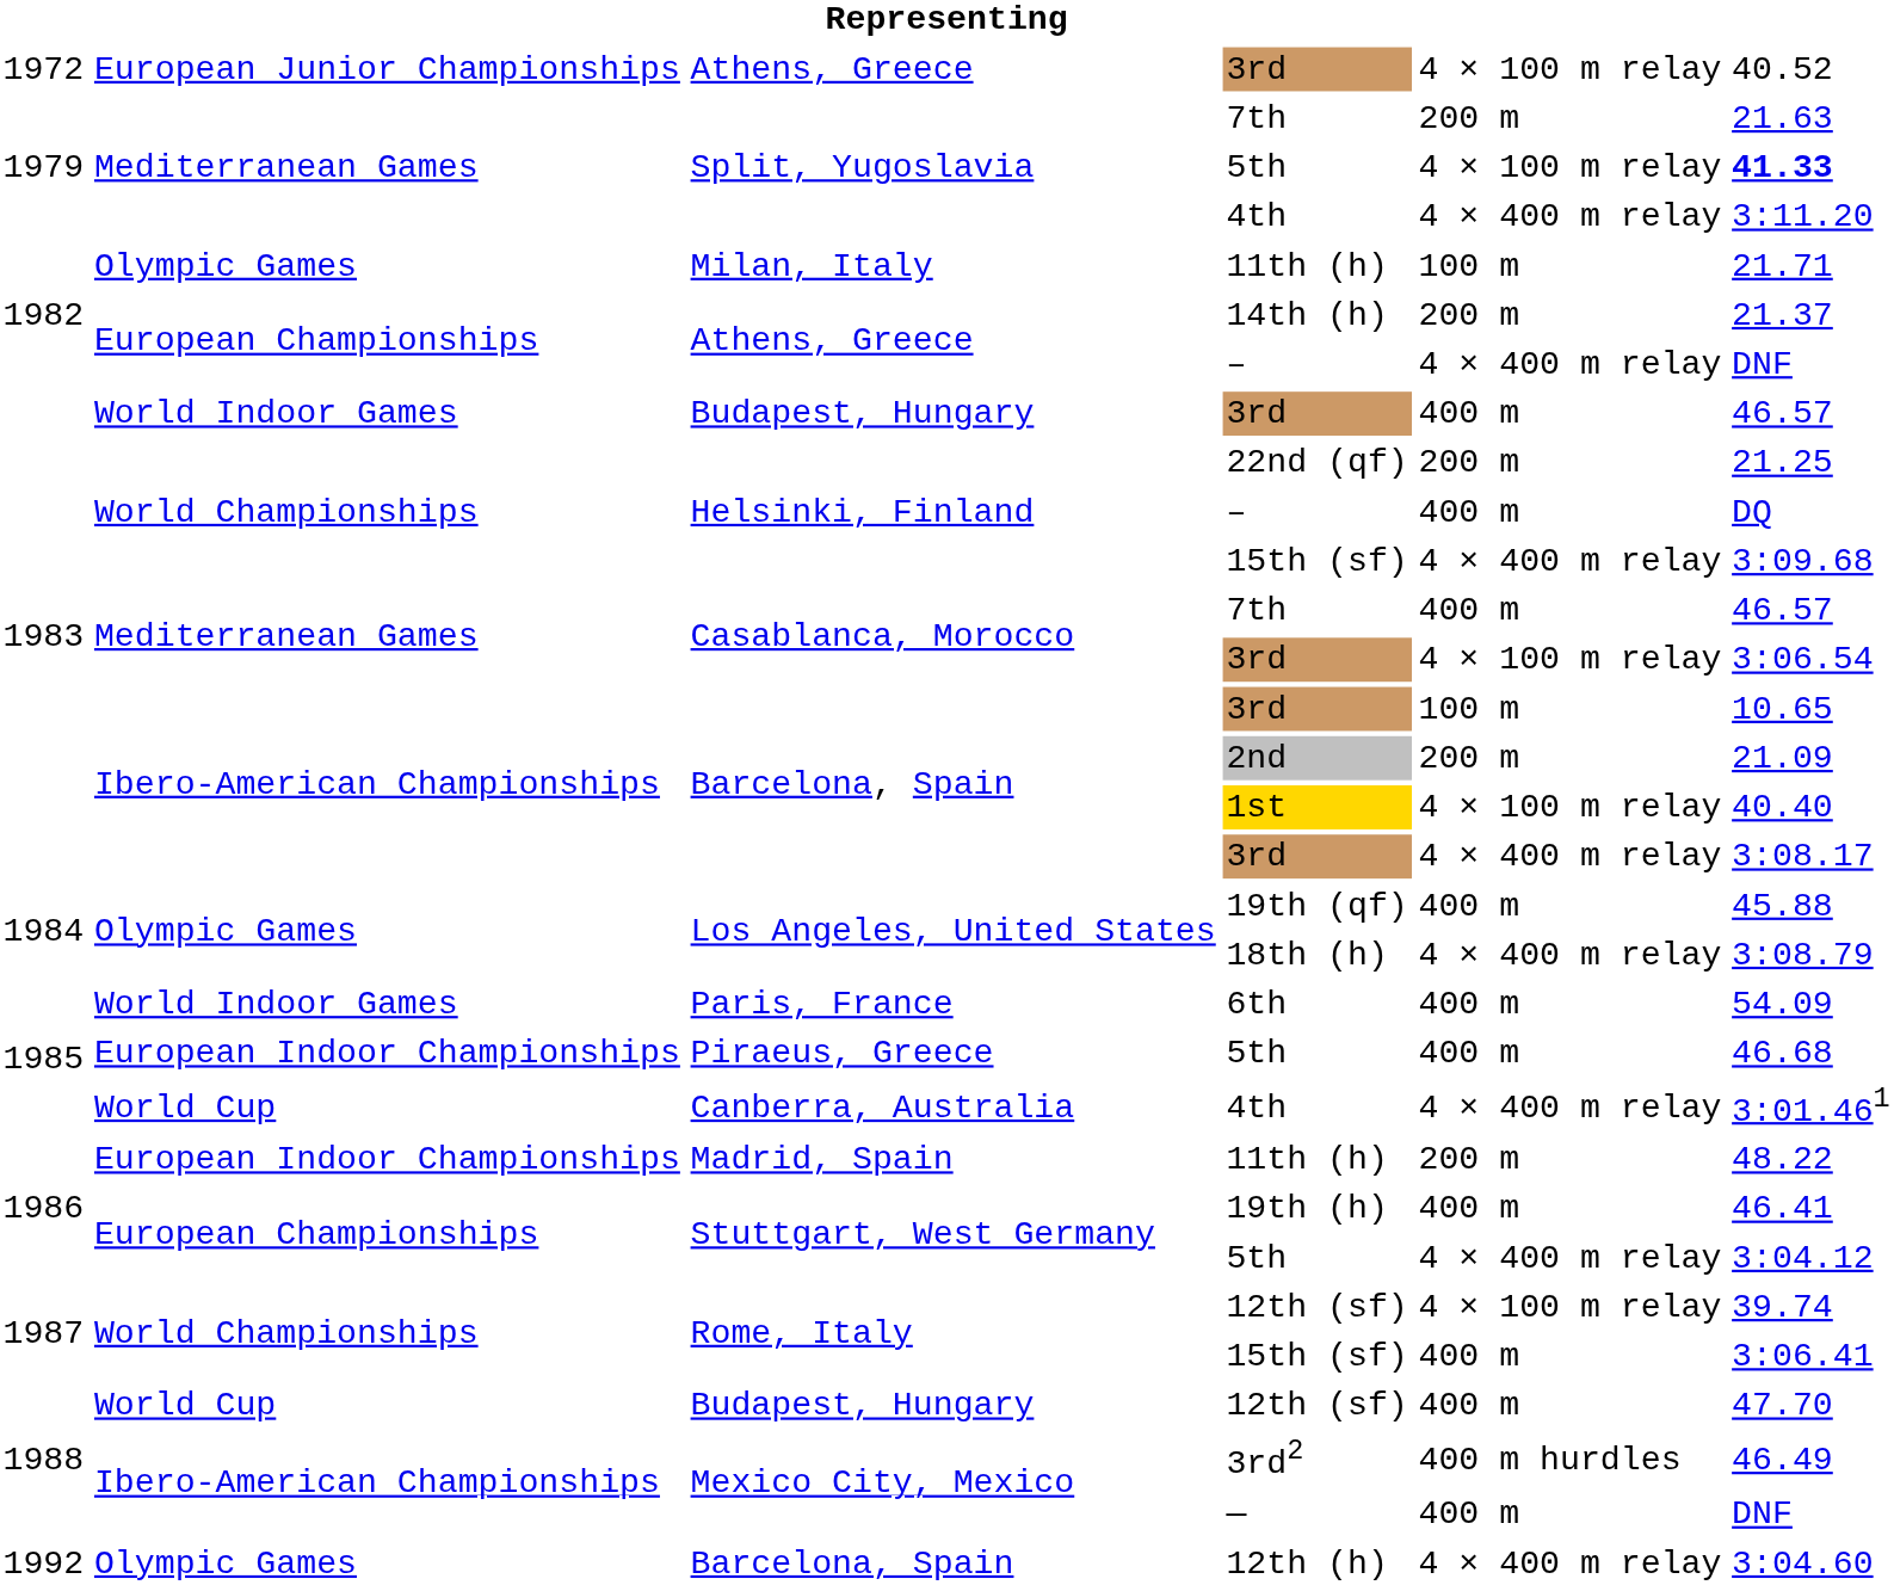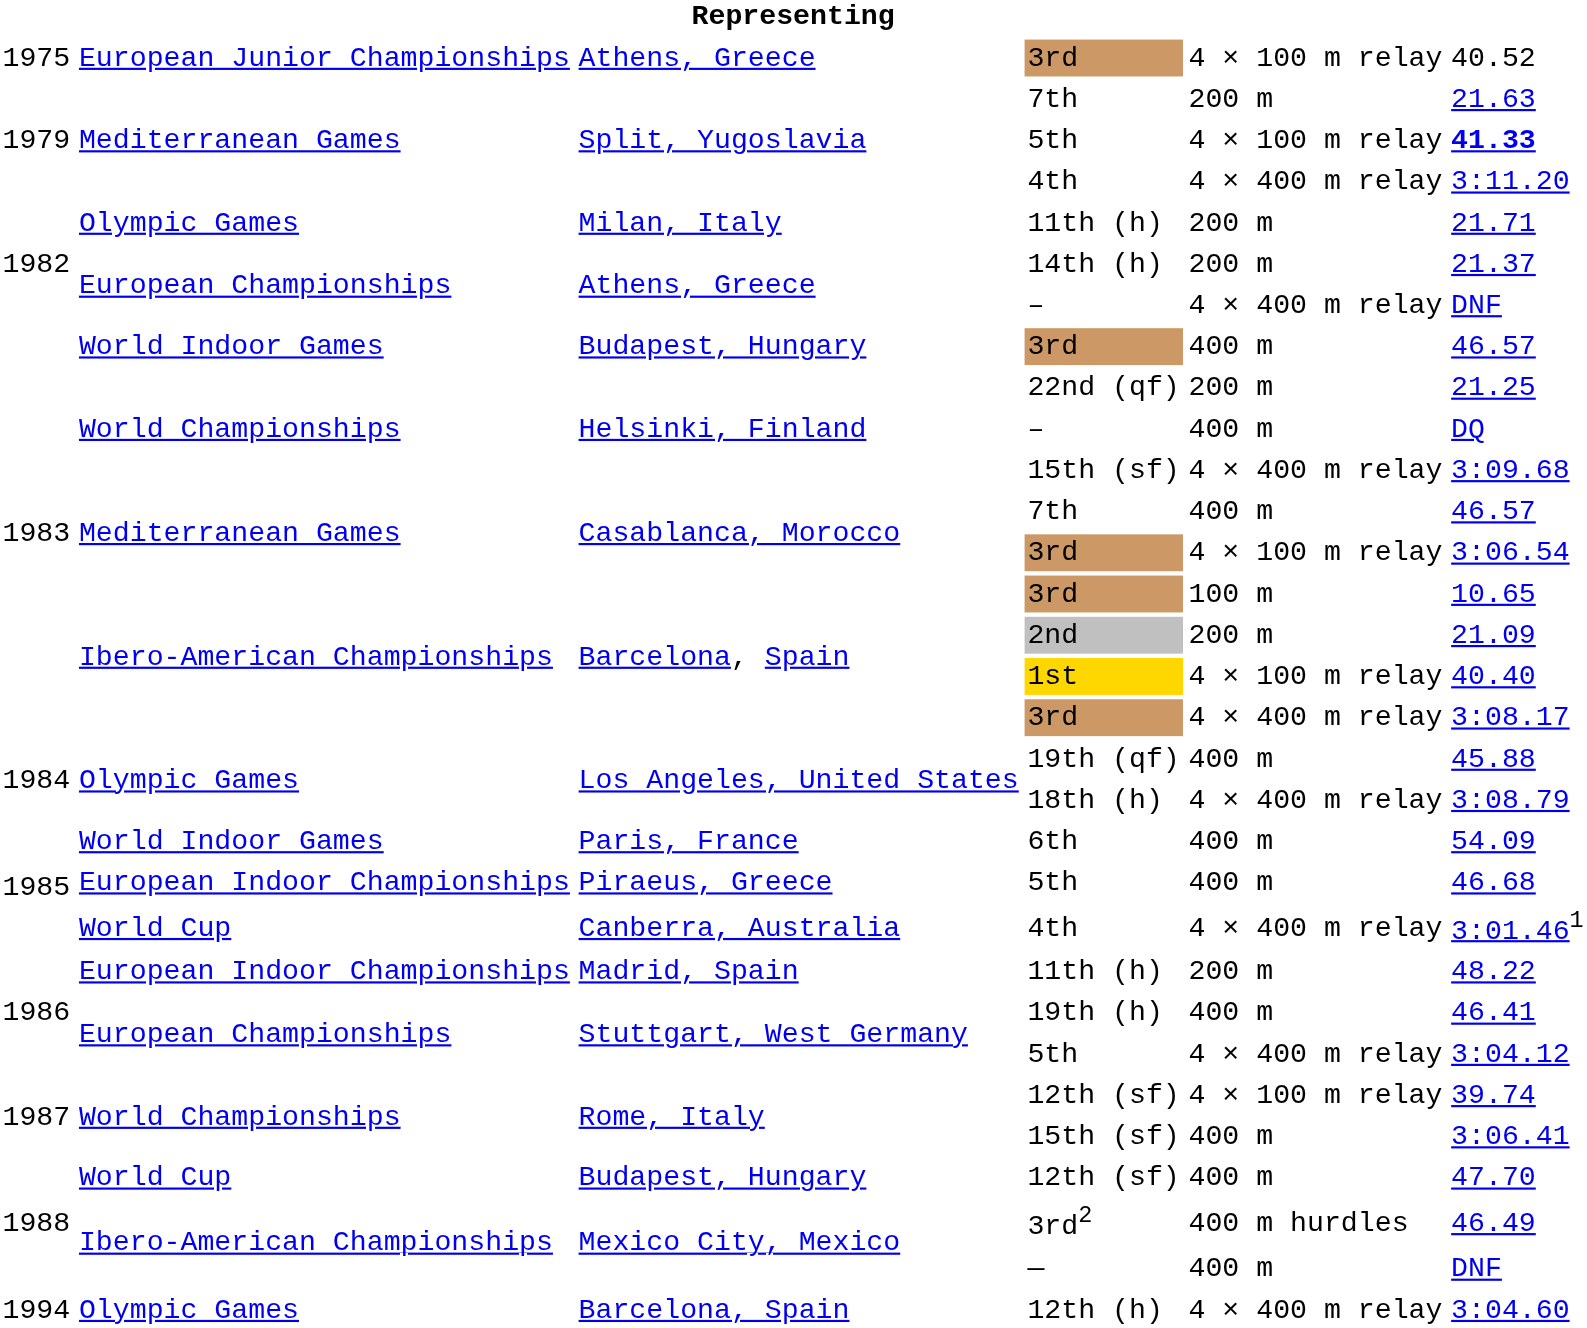Athens, Greece / 3rd | column 1: 1972 -> 1975
Milan, Italy / 11th (h) | column 5: 100 m -> 200 m
12th (h) | column 1: 1992 -> 1994
